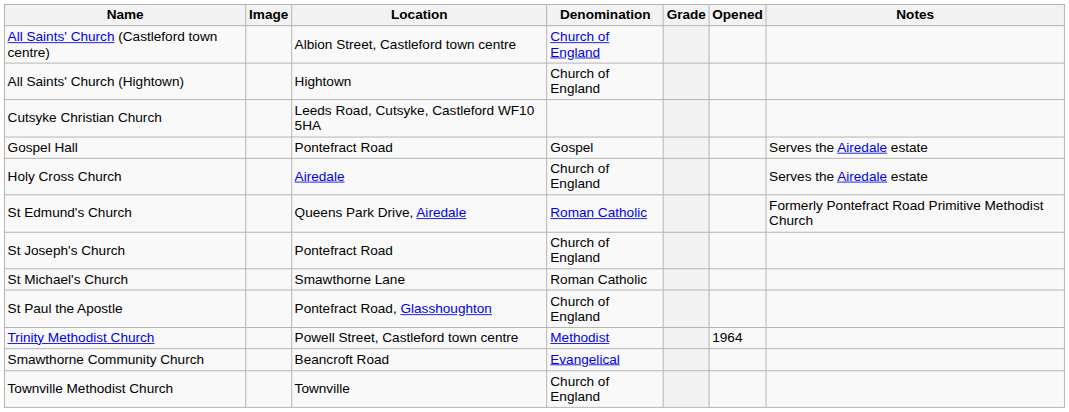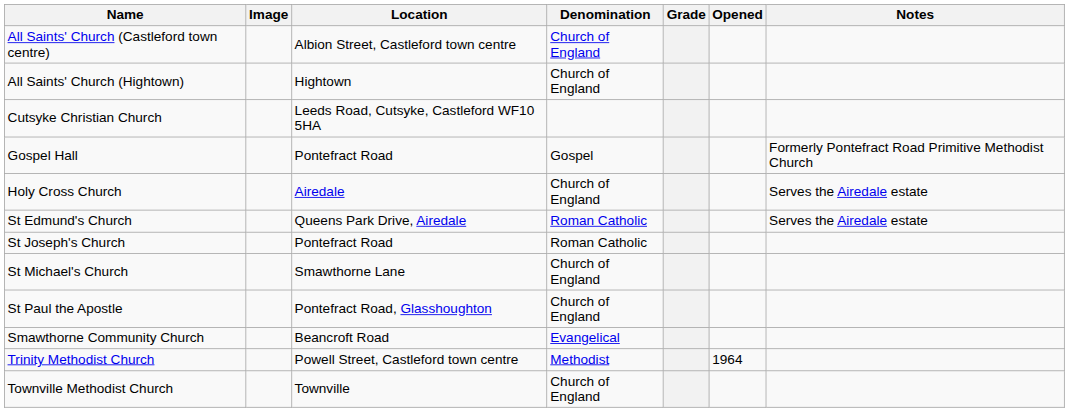Gospel Hall | Notes: Serves the Airedale estate -> Formerly Pontefract Road Primitive Methodist Church
St Edmund's Church | Notes: Formerly Pontefract Road Primitive Methodist Church -> Serves the Airedale estate
St Joseph's Church | Denomination: Church of England -> Roman Catholic
St Michael's Church | Denomination: Roman Catholic -> Church of England
rows swapped: Smawthorne Community Church <-> Trinity Methodist Church
